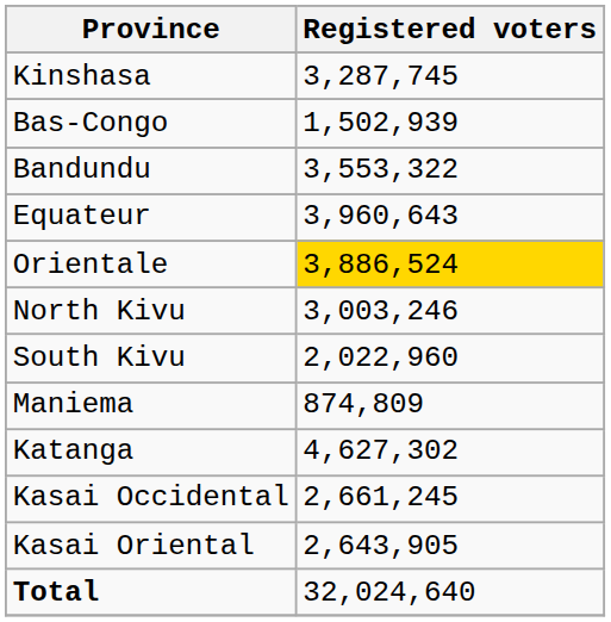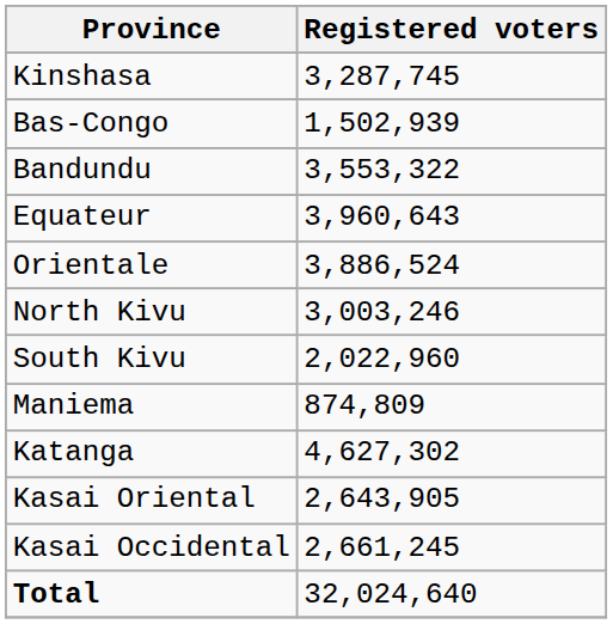Orientale | Registered voters: gold background -> no background
rows swapped: Kasai Oriental <-> Kasai Occidental
